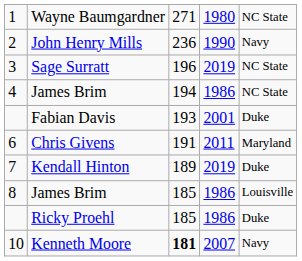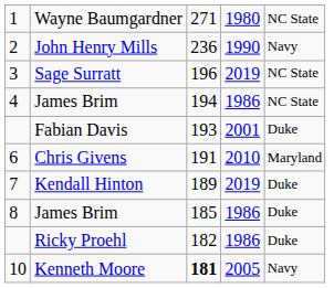Chris Givens | column 4: 2011 -> 2010
8 / James Brim | column 5: Louisville -> Duke
Ricky Proehl | column 3: 185 -> 182
Kenneth Moore | column 4: 2007 -> 2005
